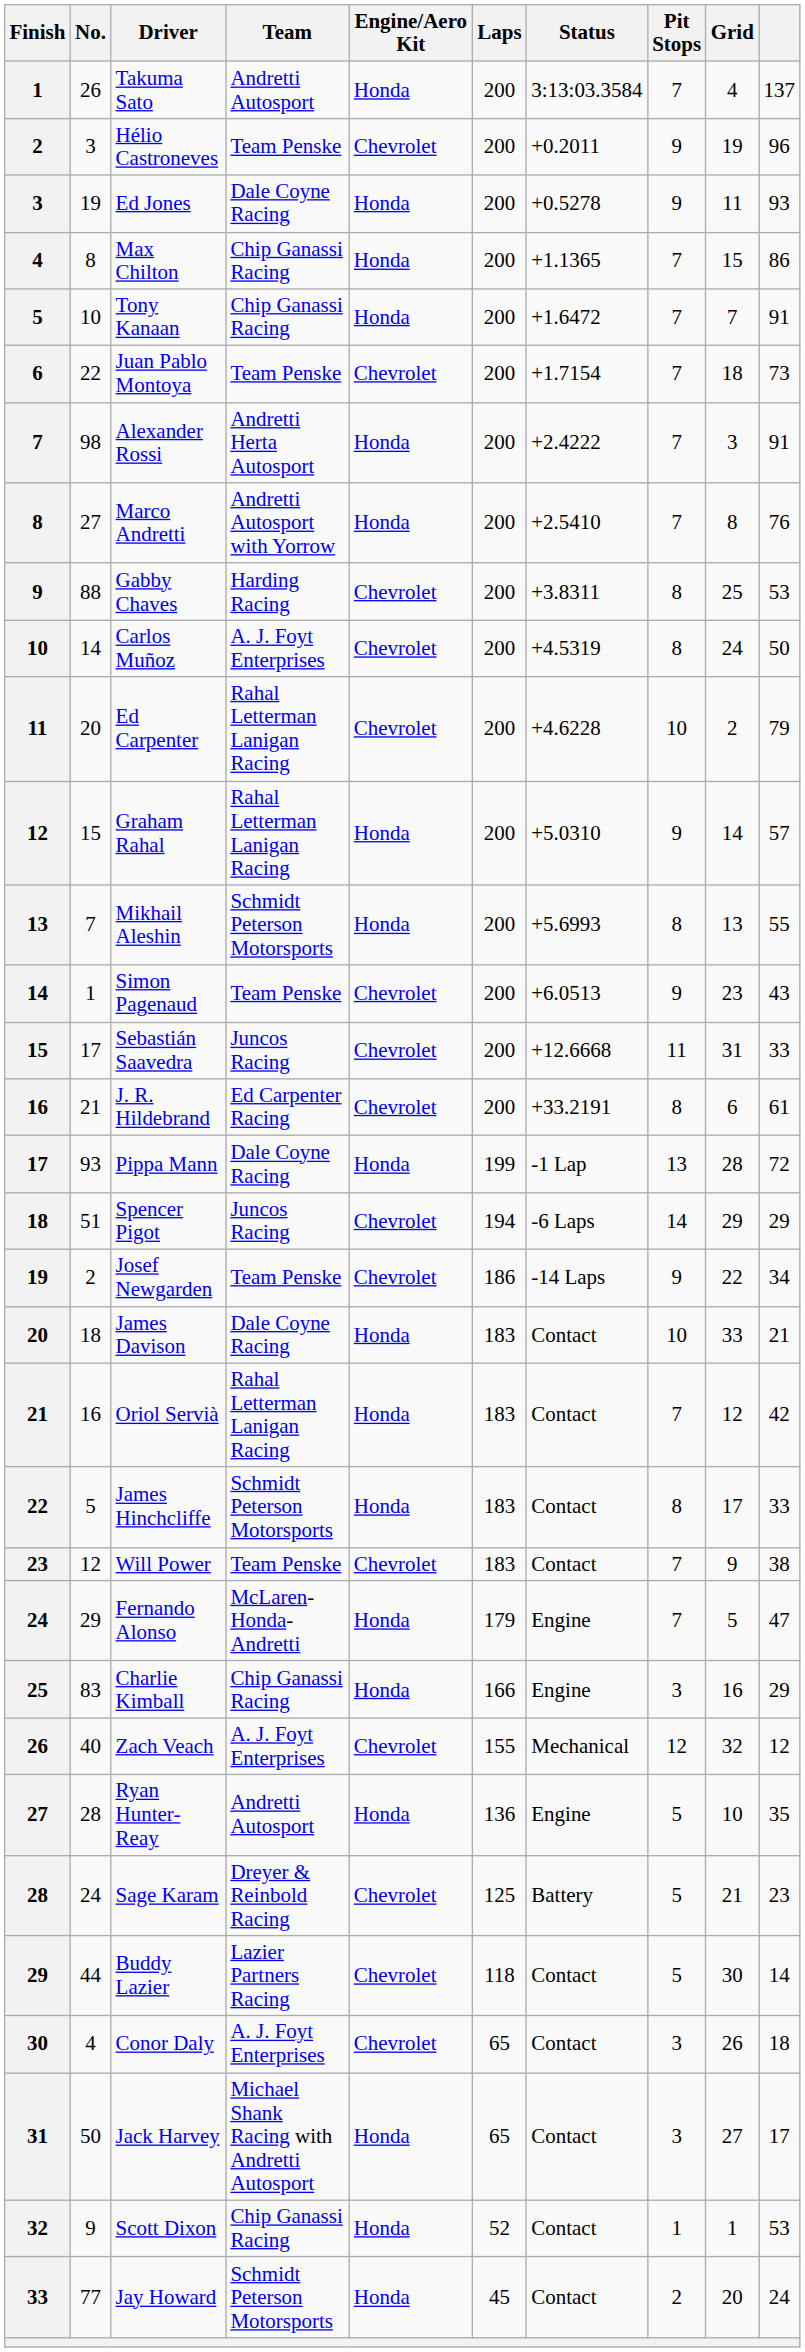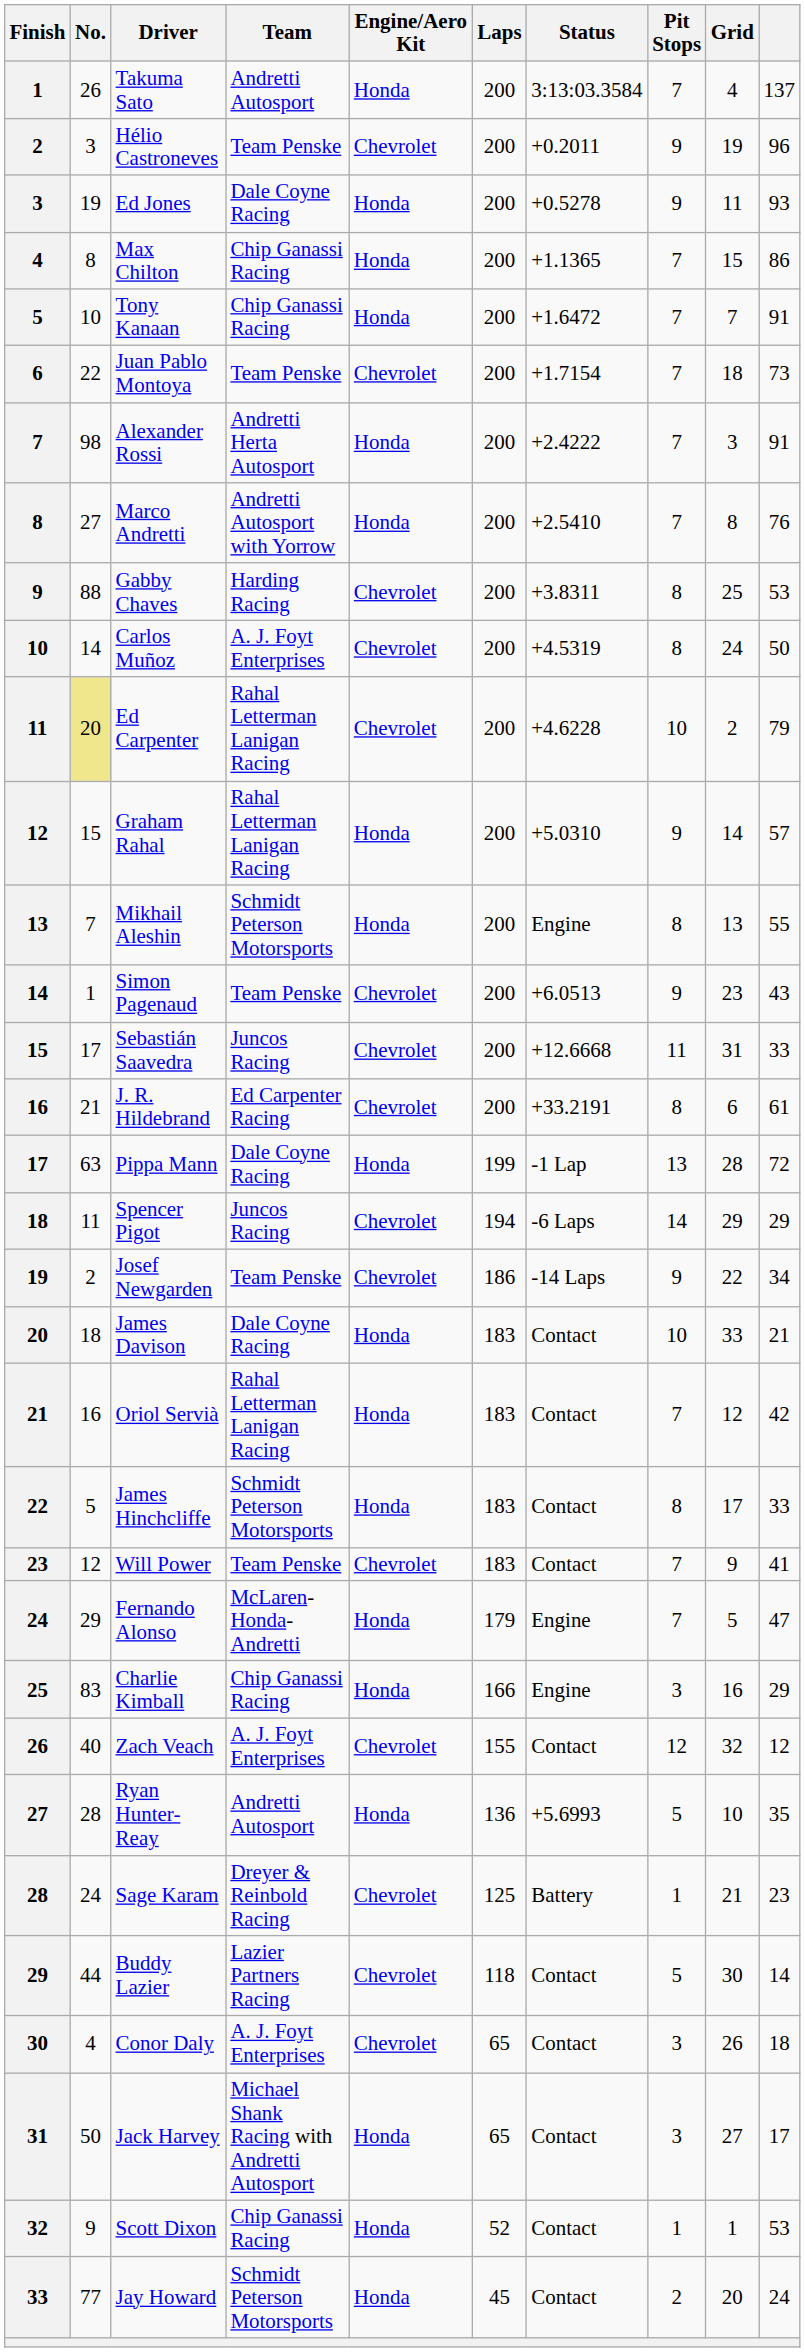Ed Carpenter | No.: no background -> khaki background
Mikhail Aleshin | Status: +5.6993 -> Engine
Pippa Mann | No.: 93 -> 63
Spencer Pigot | No.: 51 -> 11
Will Power | column 10: 38 -> 41
Zach Veach | Status: Mechanical -> Contact
Ryan Hunter-Reay | Status: Engine -> +5.6993
Sage Karam | Pit Stops: 5 -> 1
